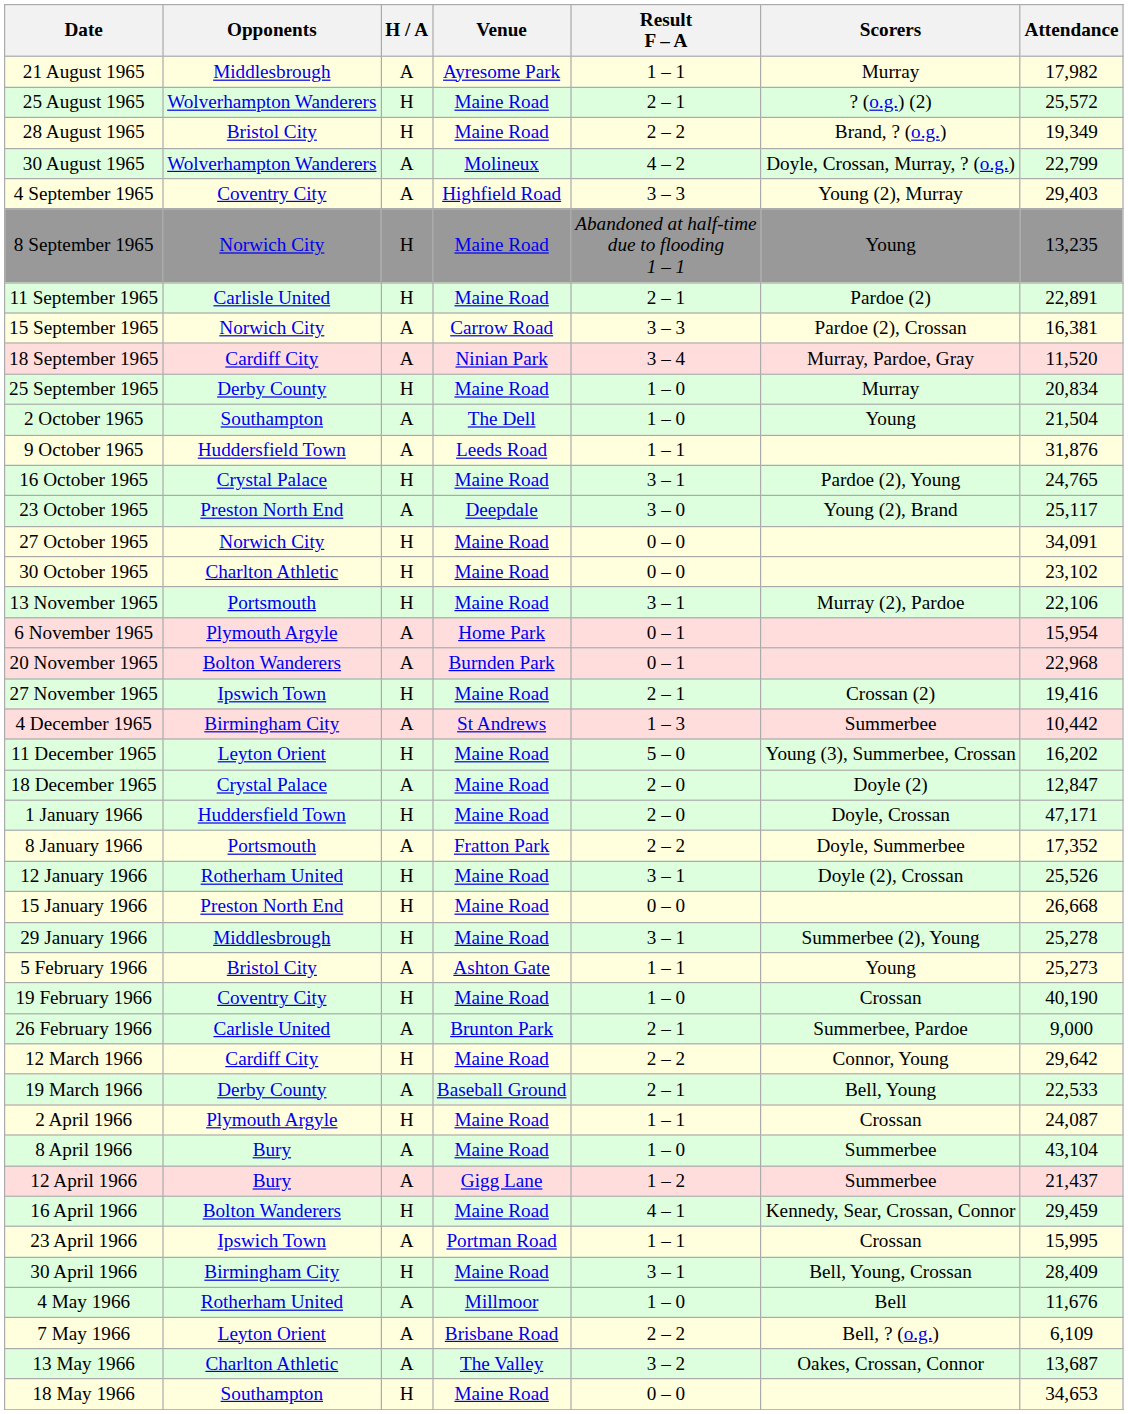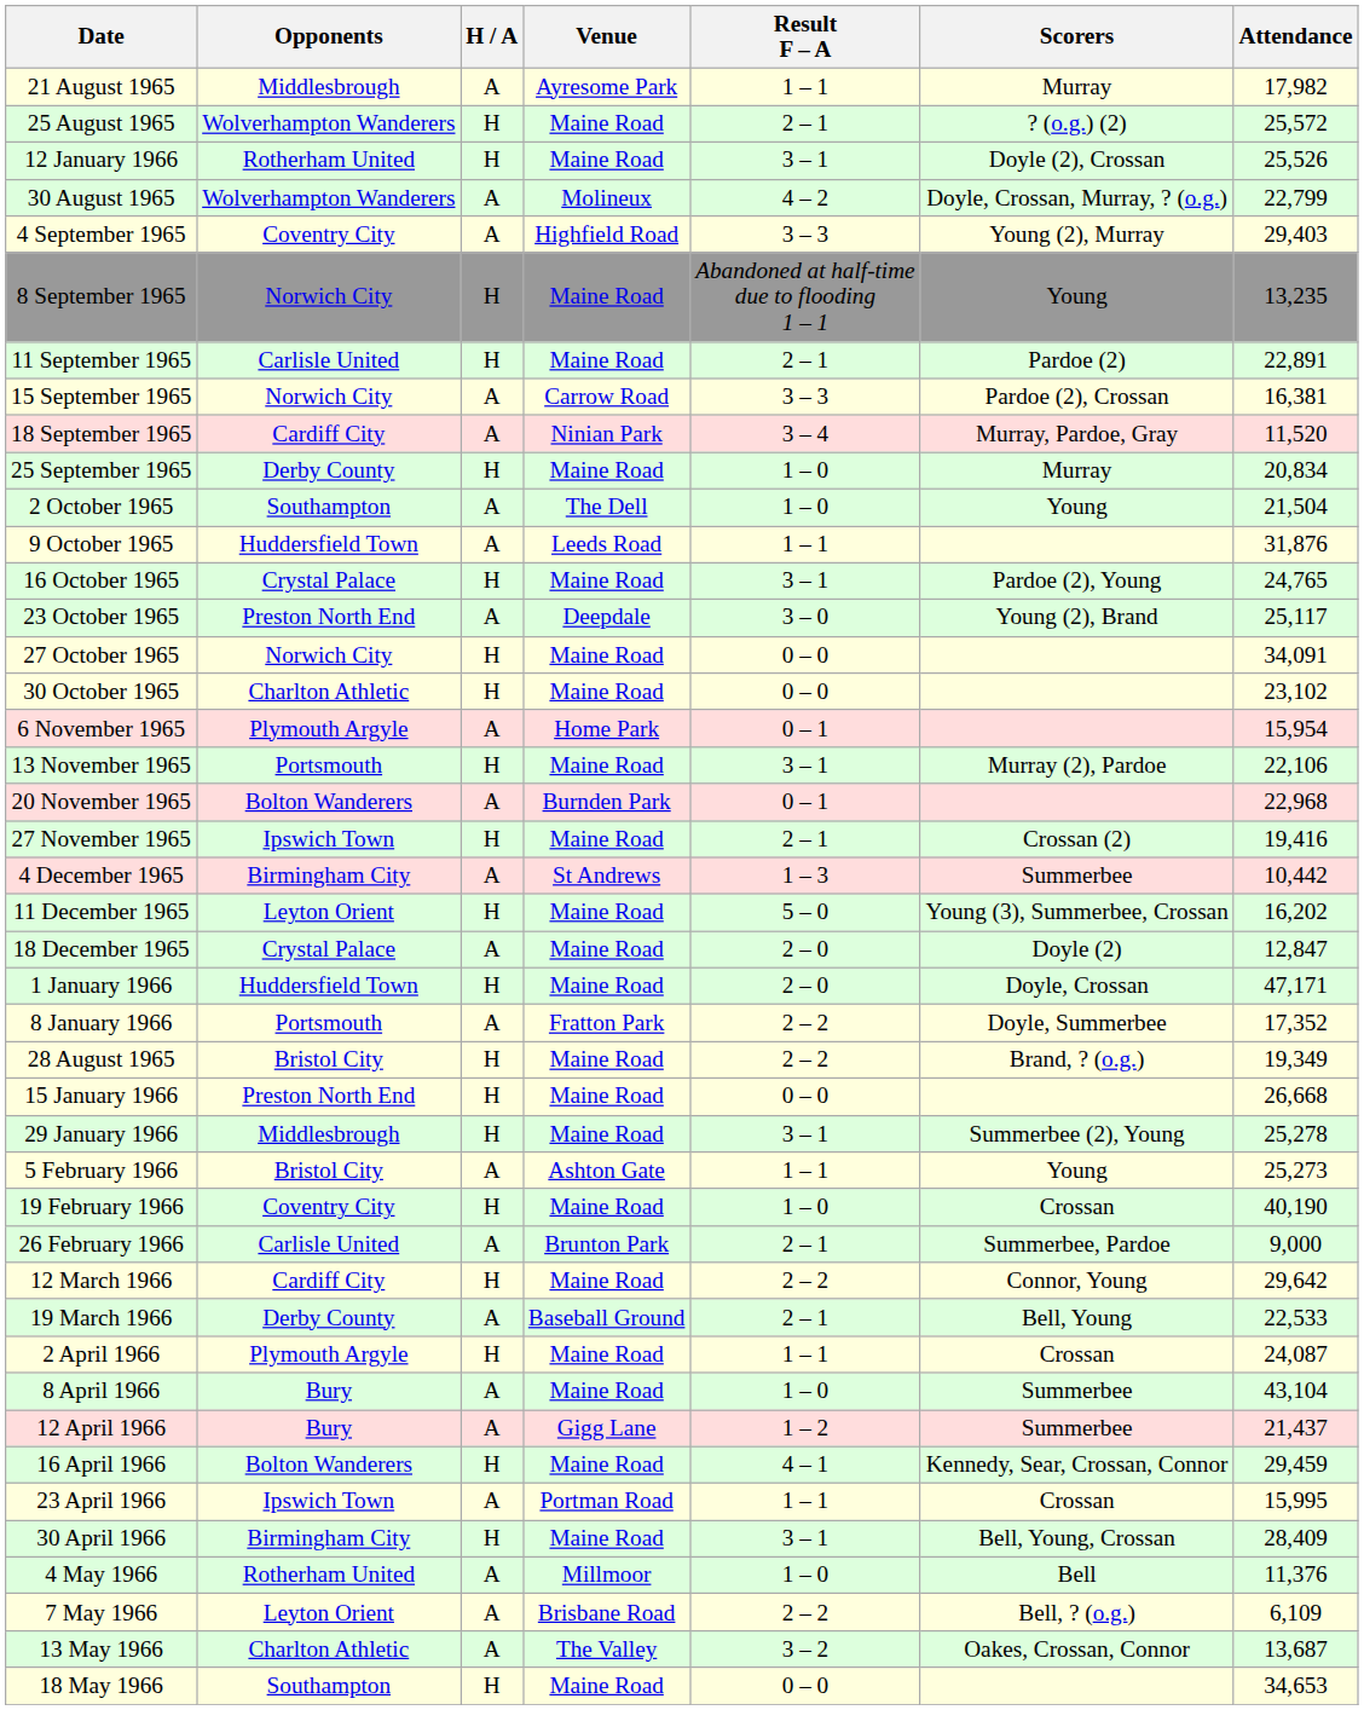rows swapped: 28 August 1965 <-> 12 January 1966
rows swapped: 6 November 1965 <-> 13 November 1965
4 May 1966 | Attendance: 11,676 -> 11,376
